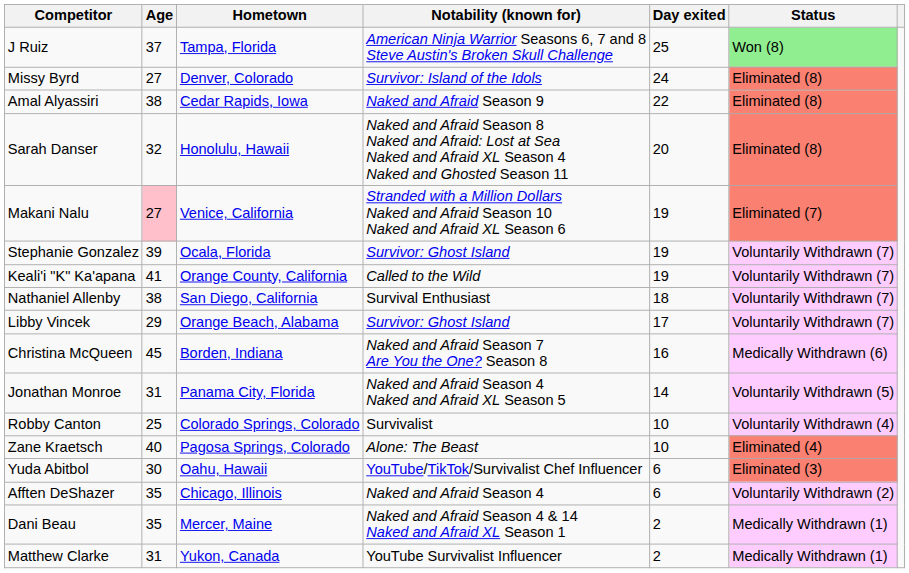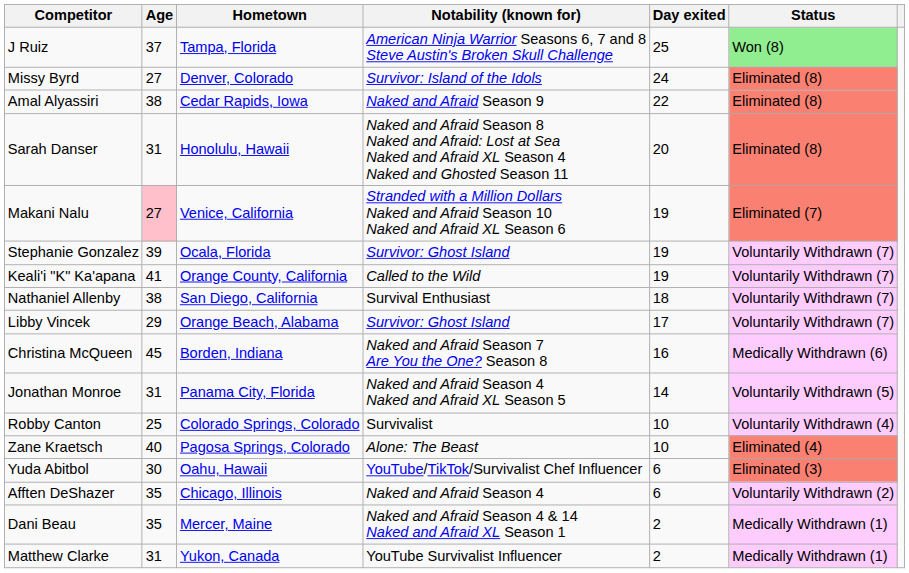Sarah Danser | Age: 32 -> 31
